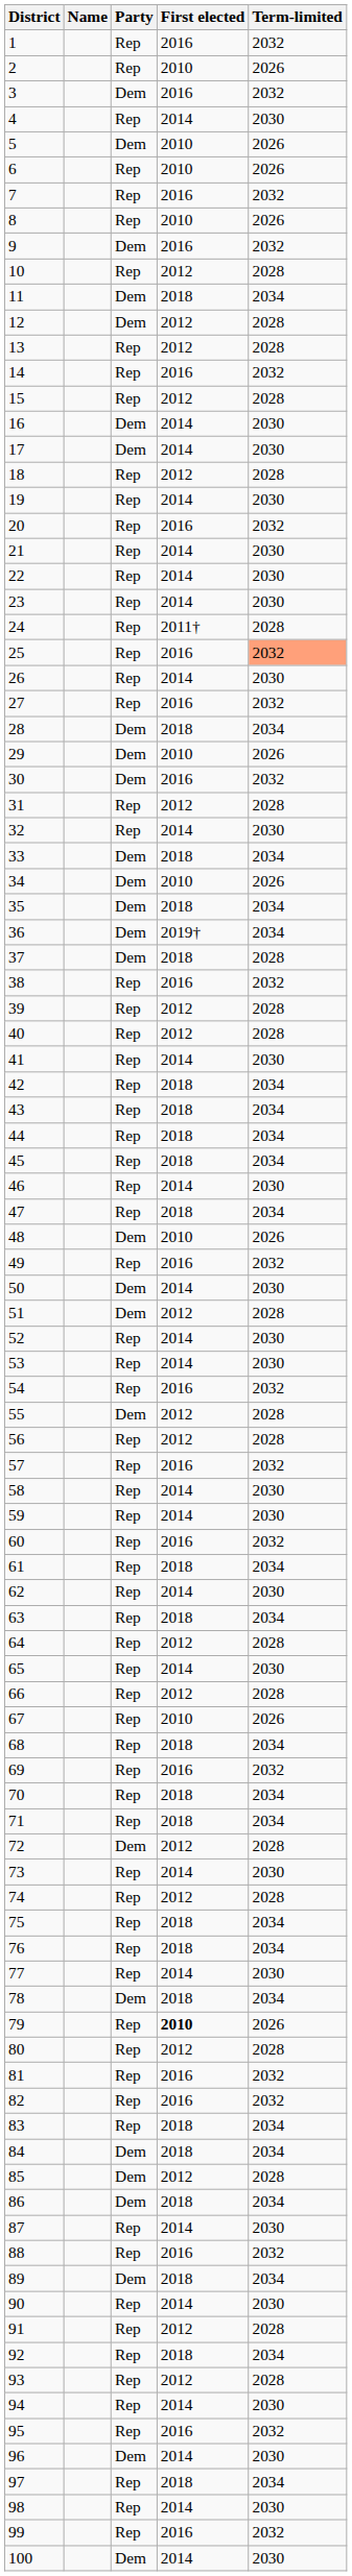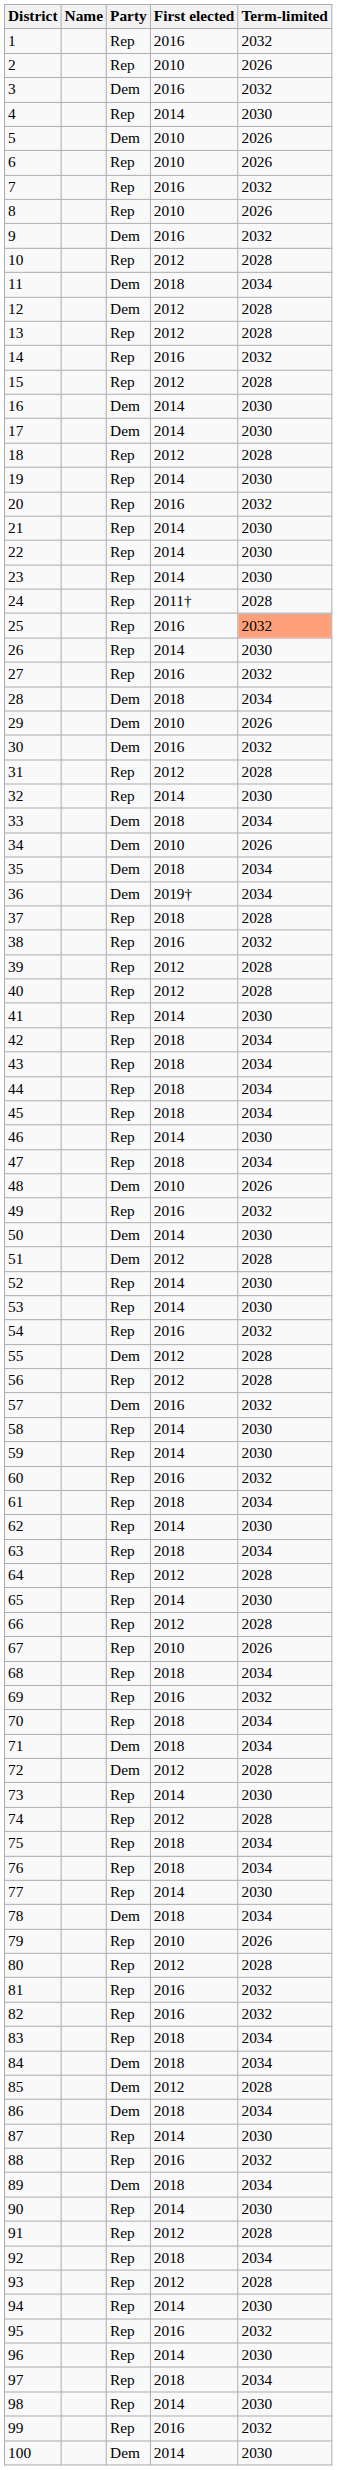37 | Party: Dem -> Rep
57 | Party: Rep -> Dem
71 | Party: Rep -> Dem
79 | First elected: bold -> normal
96 | Party: Dem -> Rep
